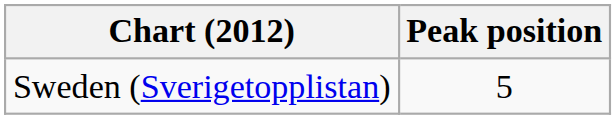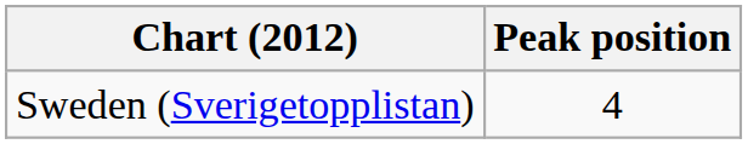Sweden (Sverigetopplistan) | Peak position: 5 -> 4
